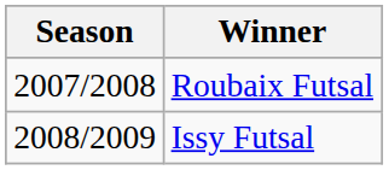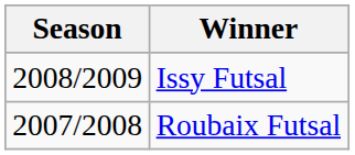rows swapped: Roubaix Futsal <-> Issy Futsal
